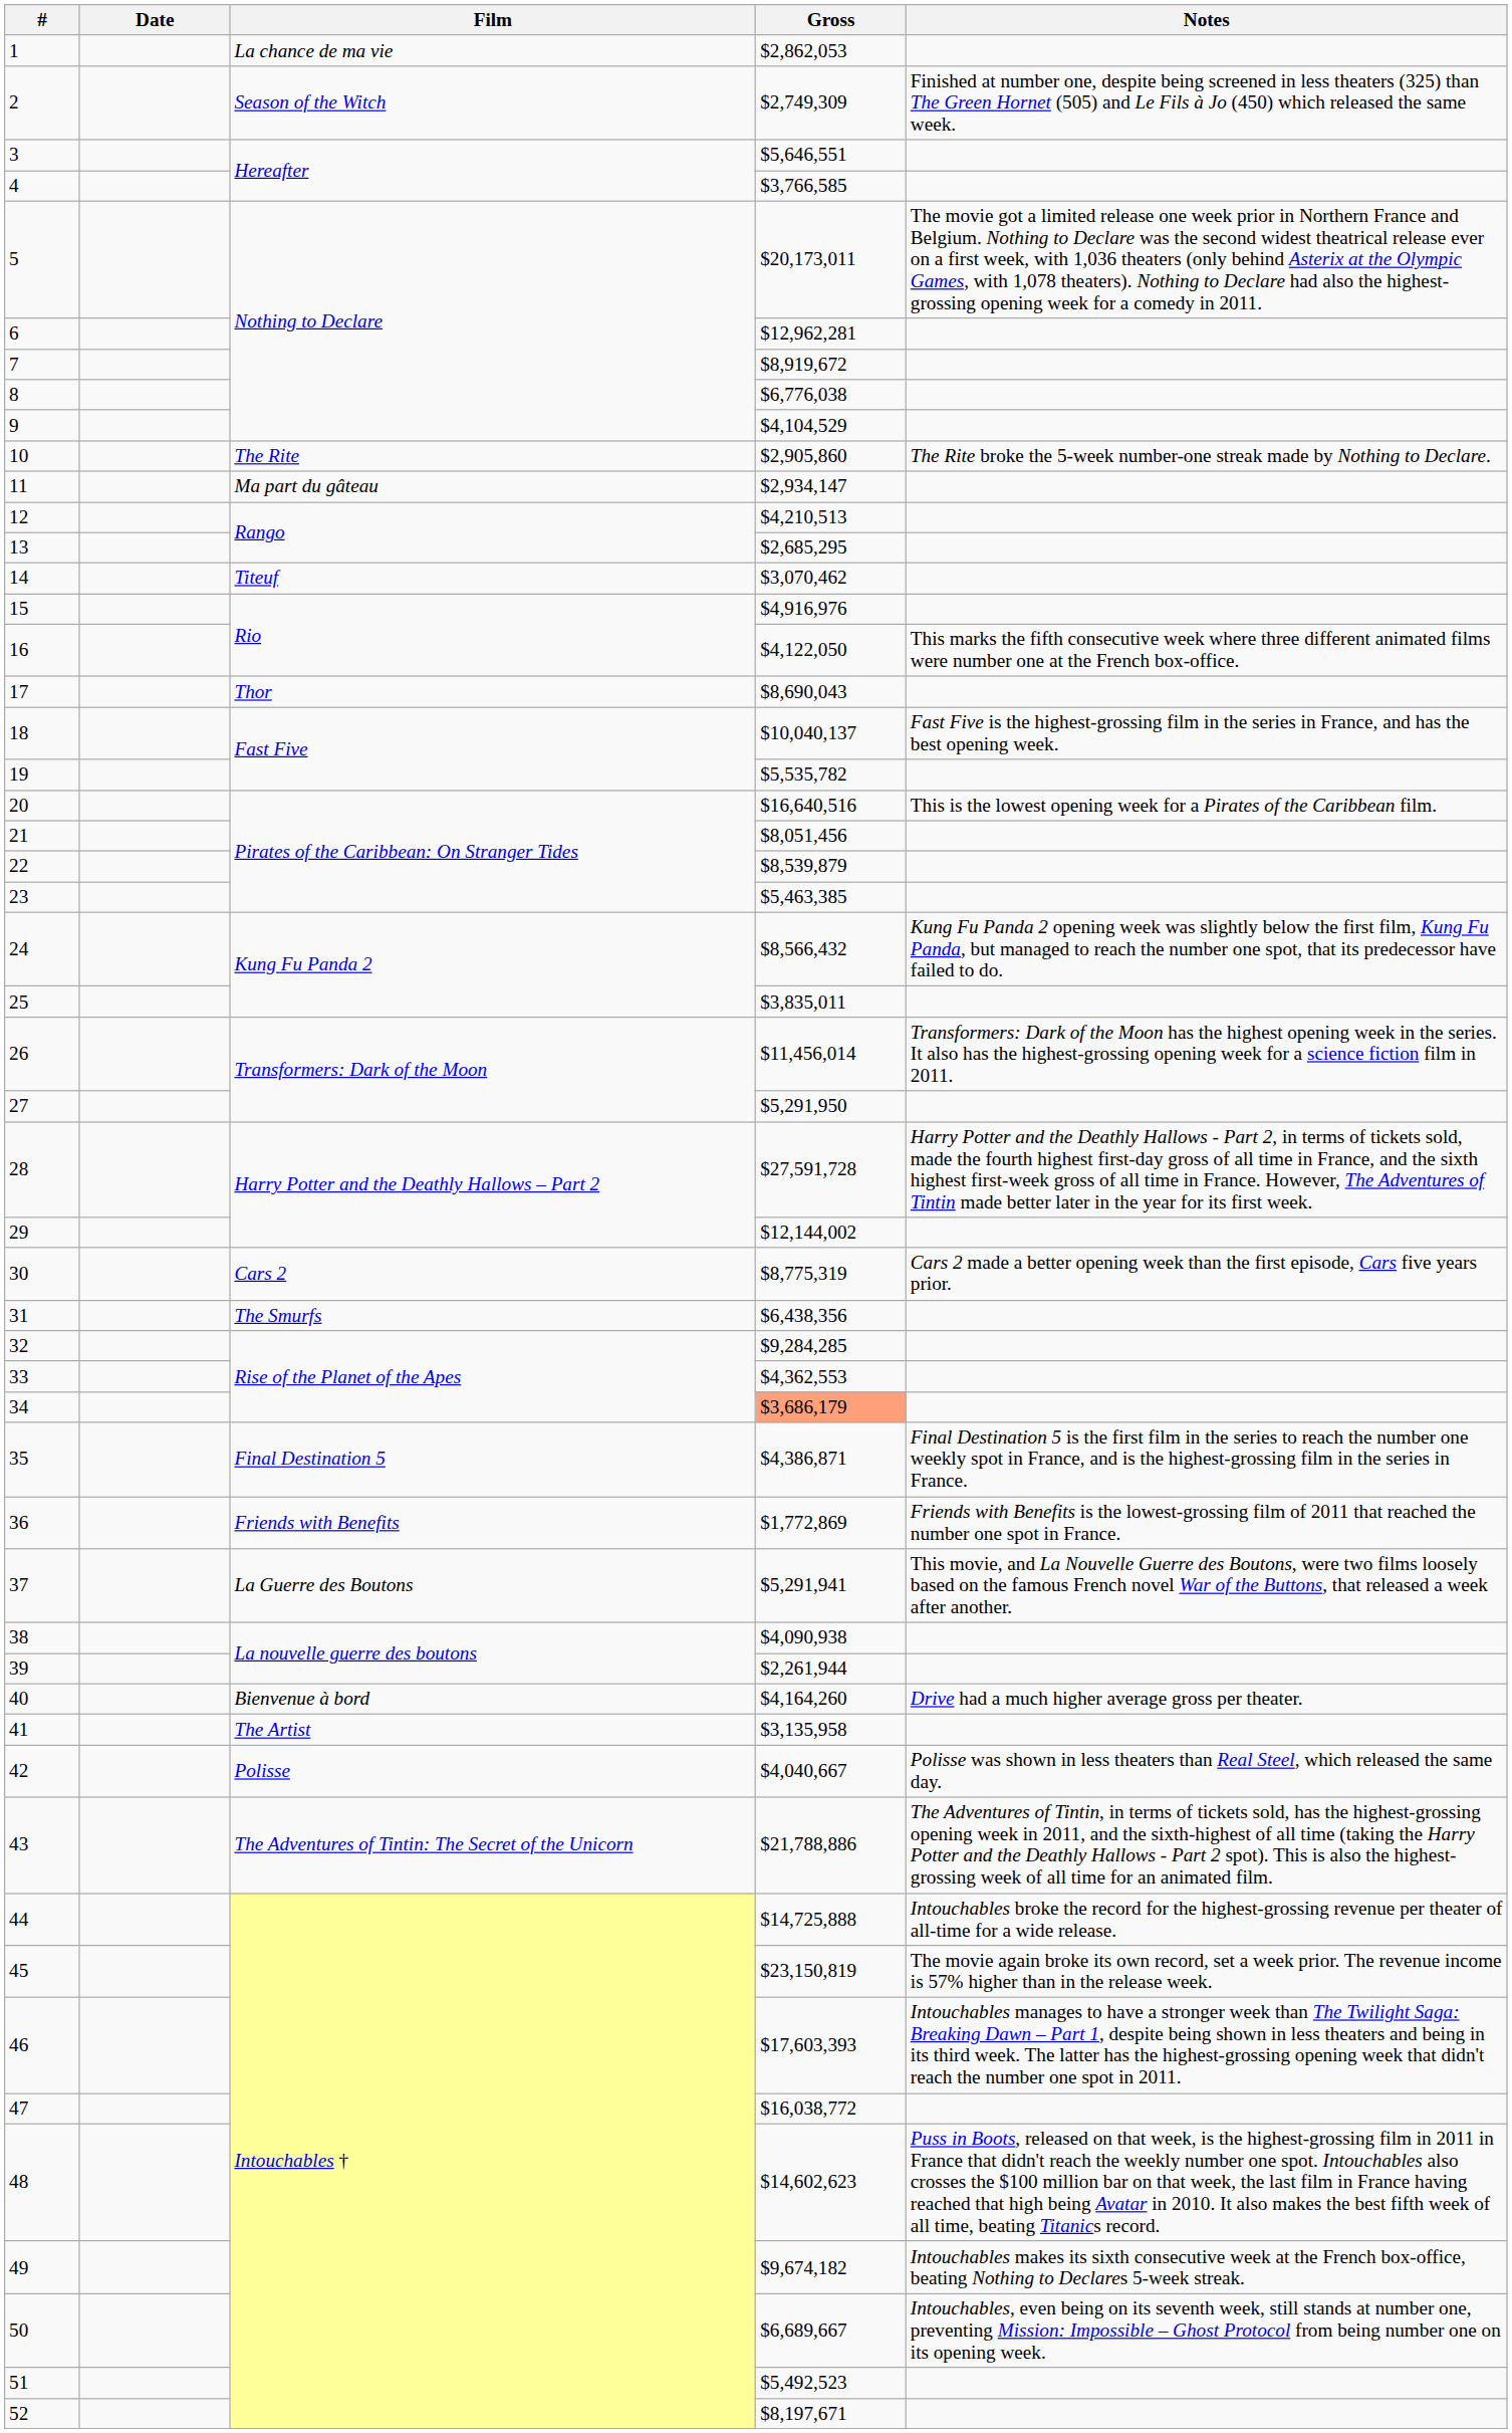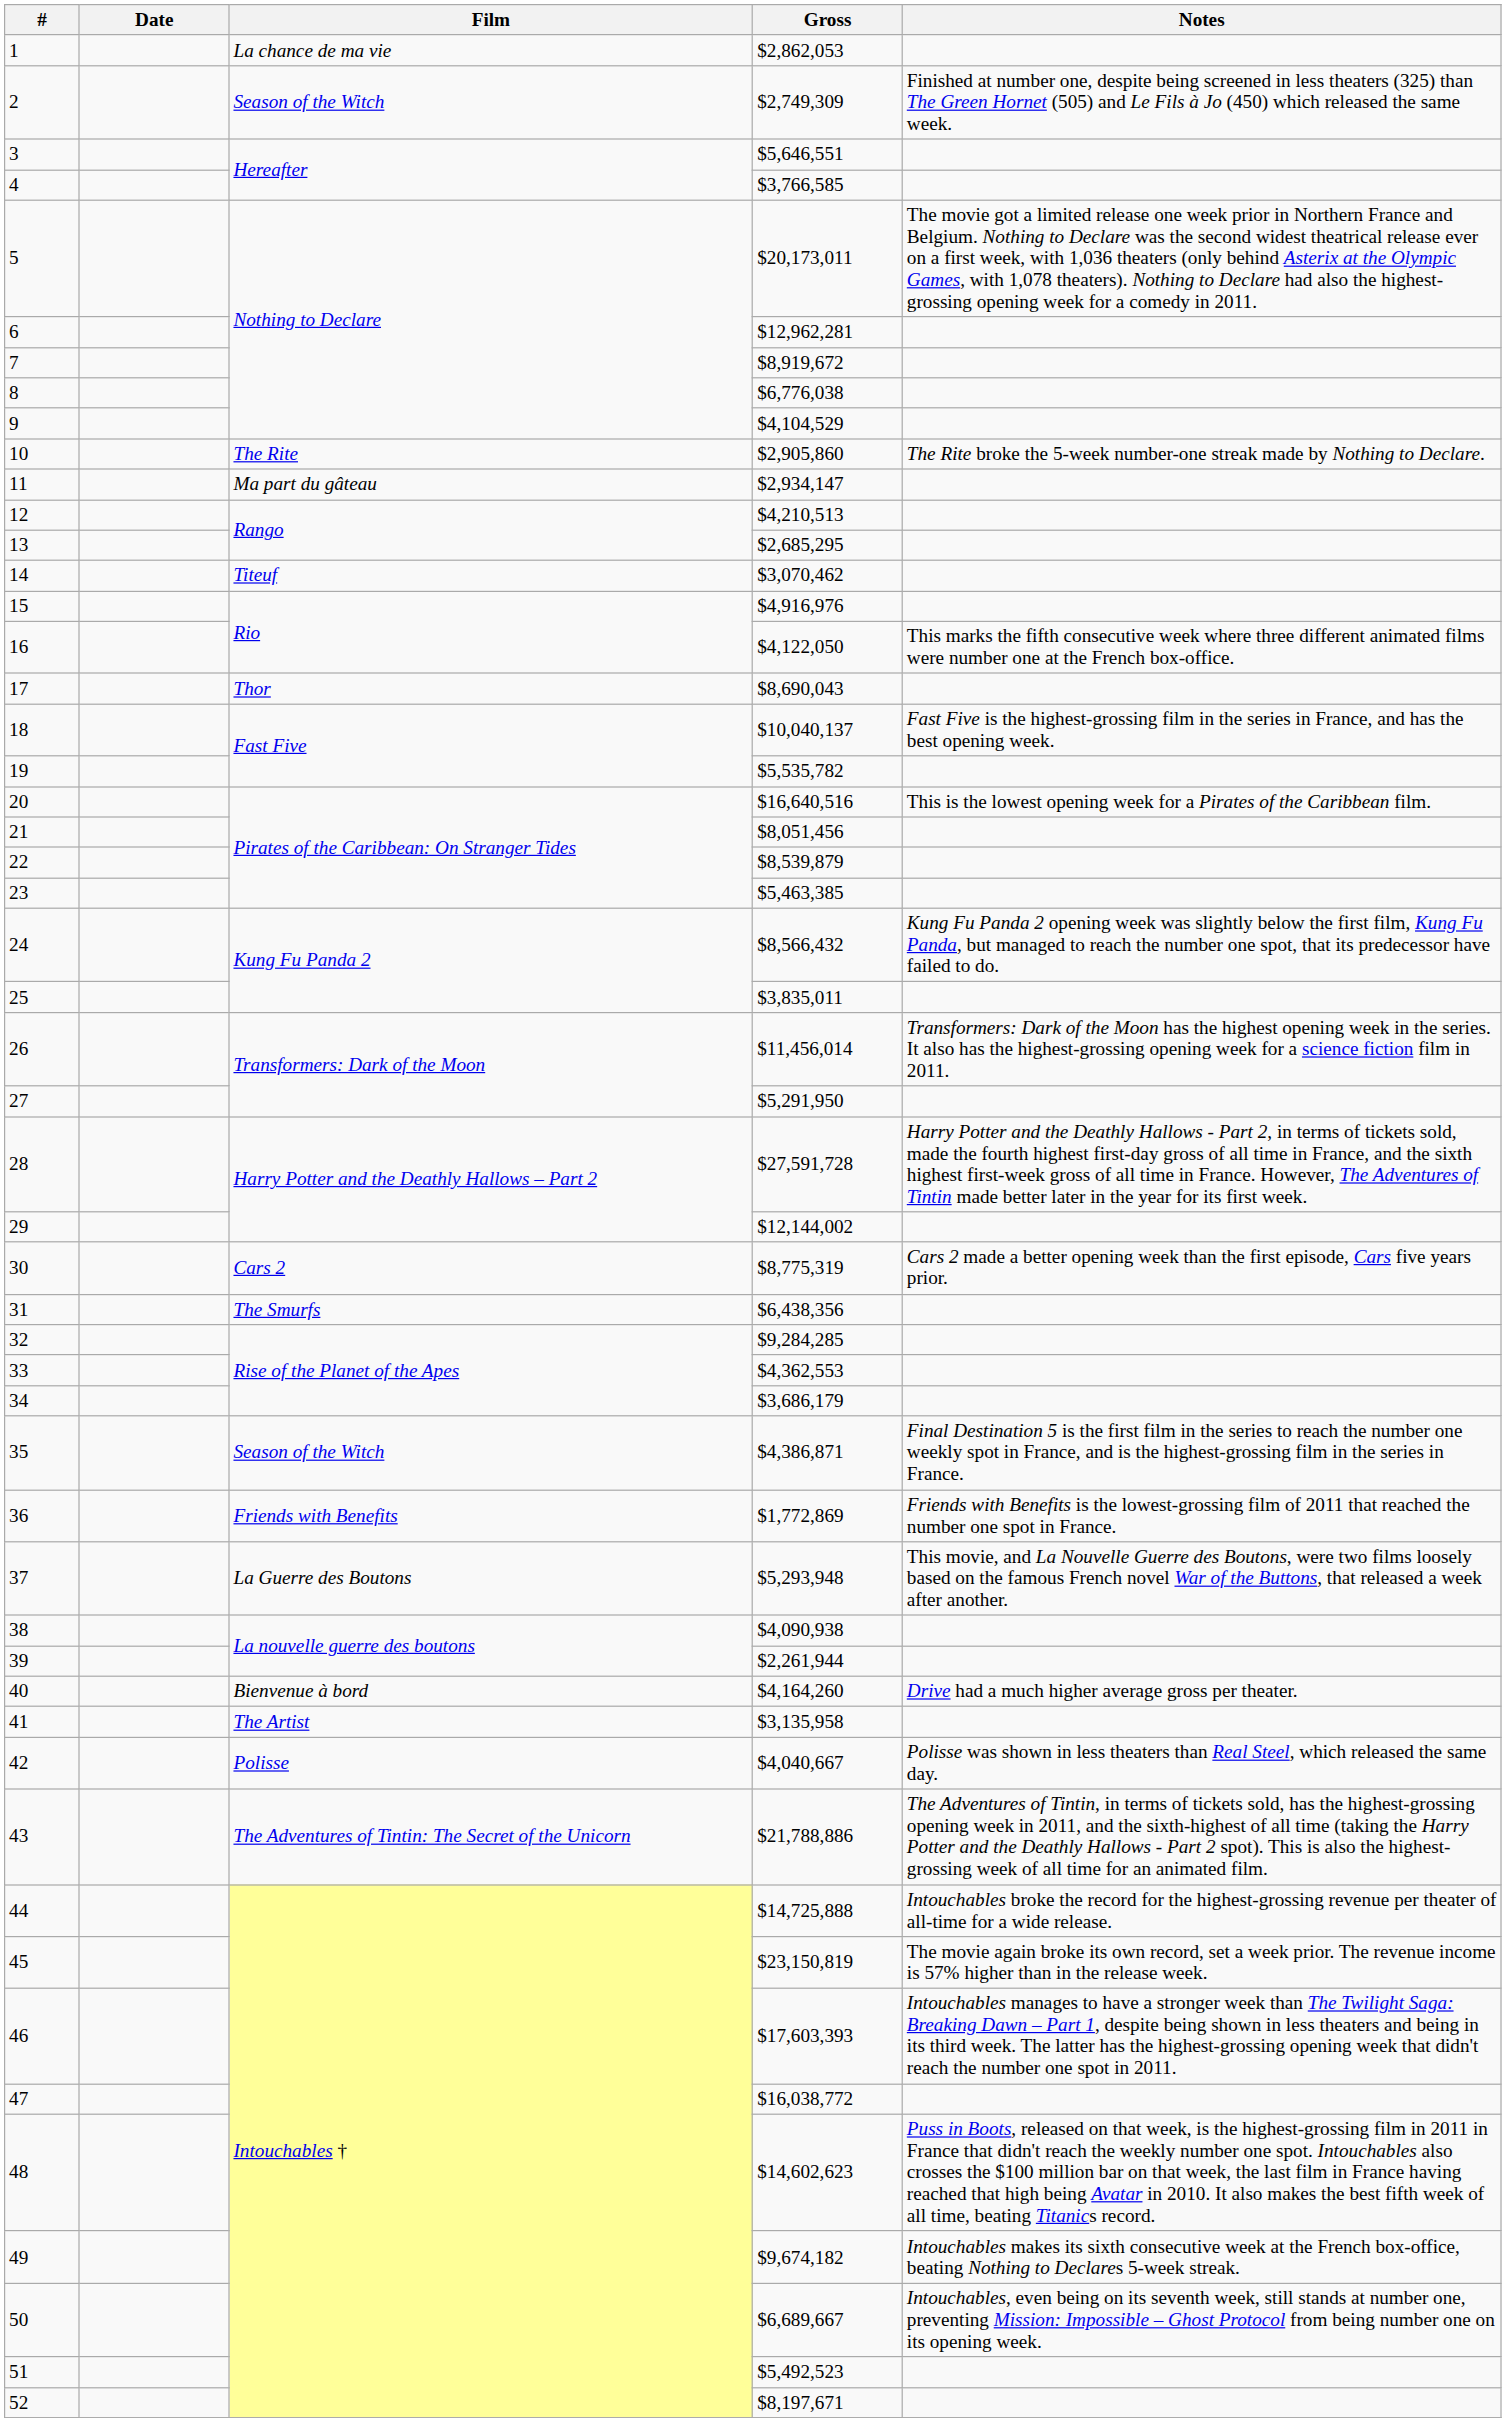34 | Gross: lightsalmon background -> no background
35 | Film: Final Destination 5 -> Season of the Witch
37 | Gross: $5,291,941 -> $5,293,948
